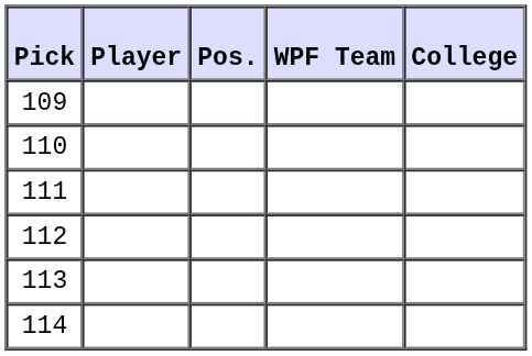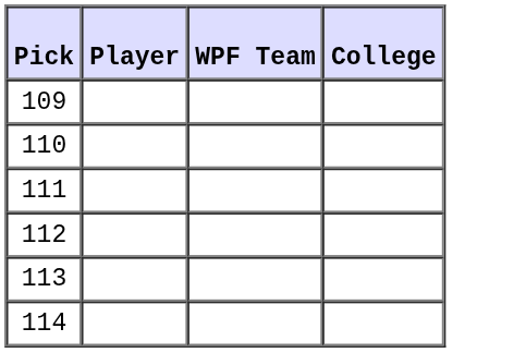- column: Pos.
